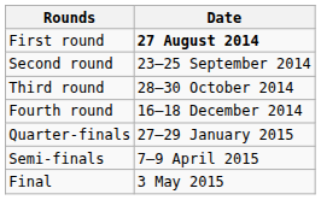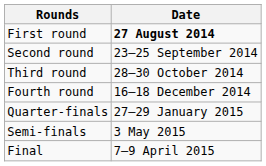Semi-finals | Date: 7–9 April 2015 -> 3 May 2015
Final | Date: 3 May 2015 -> 7–9 April 2015
